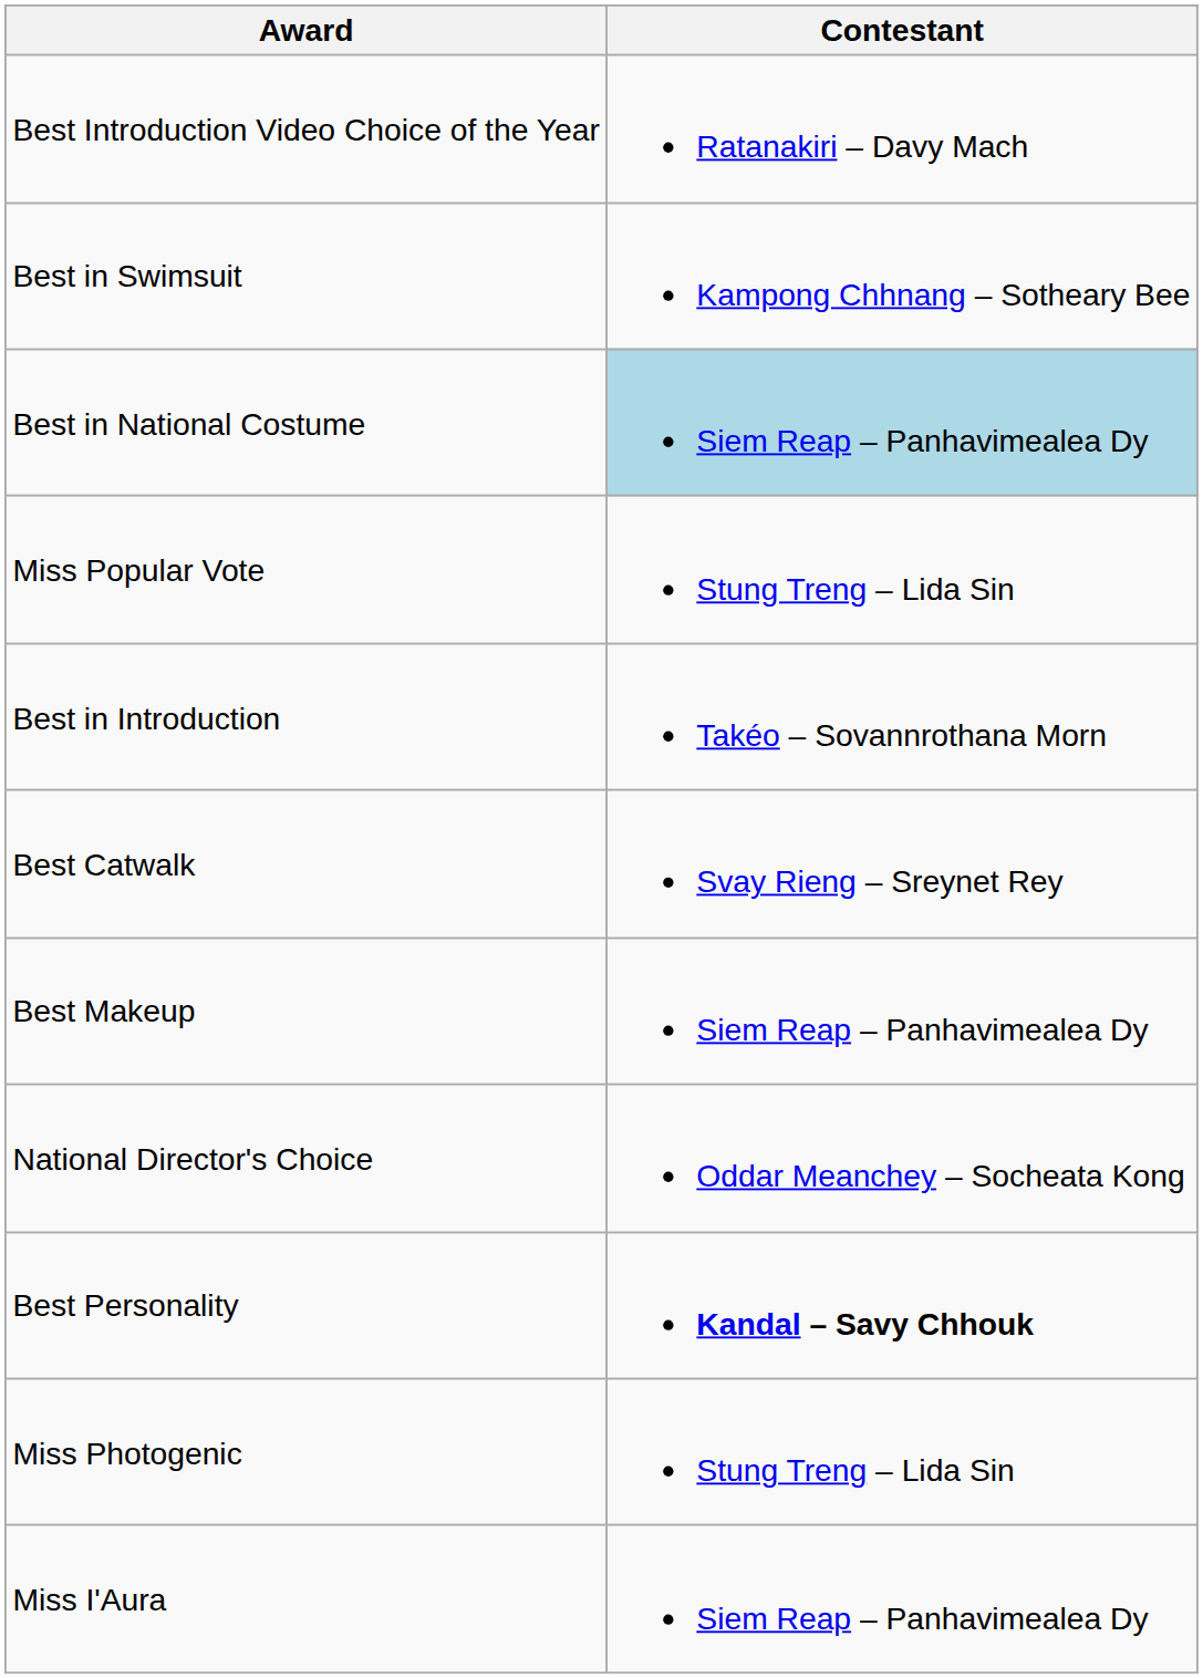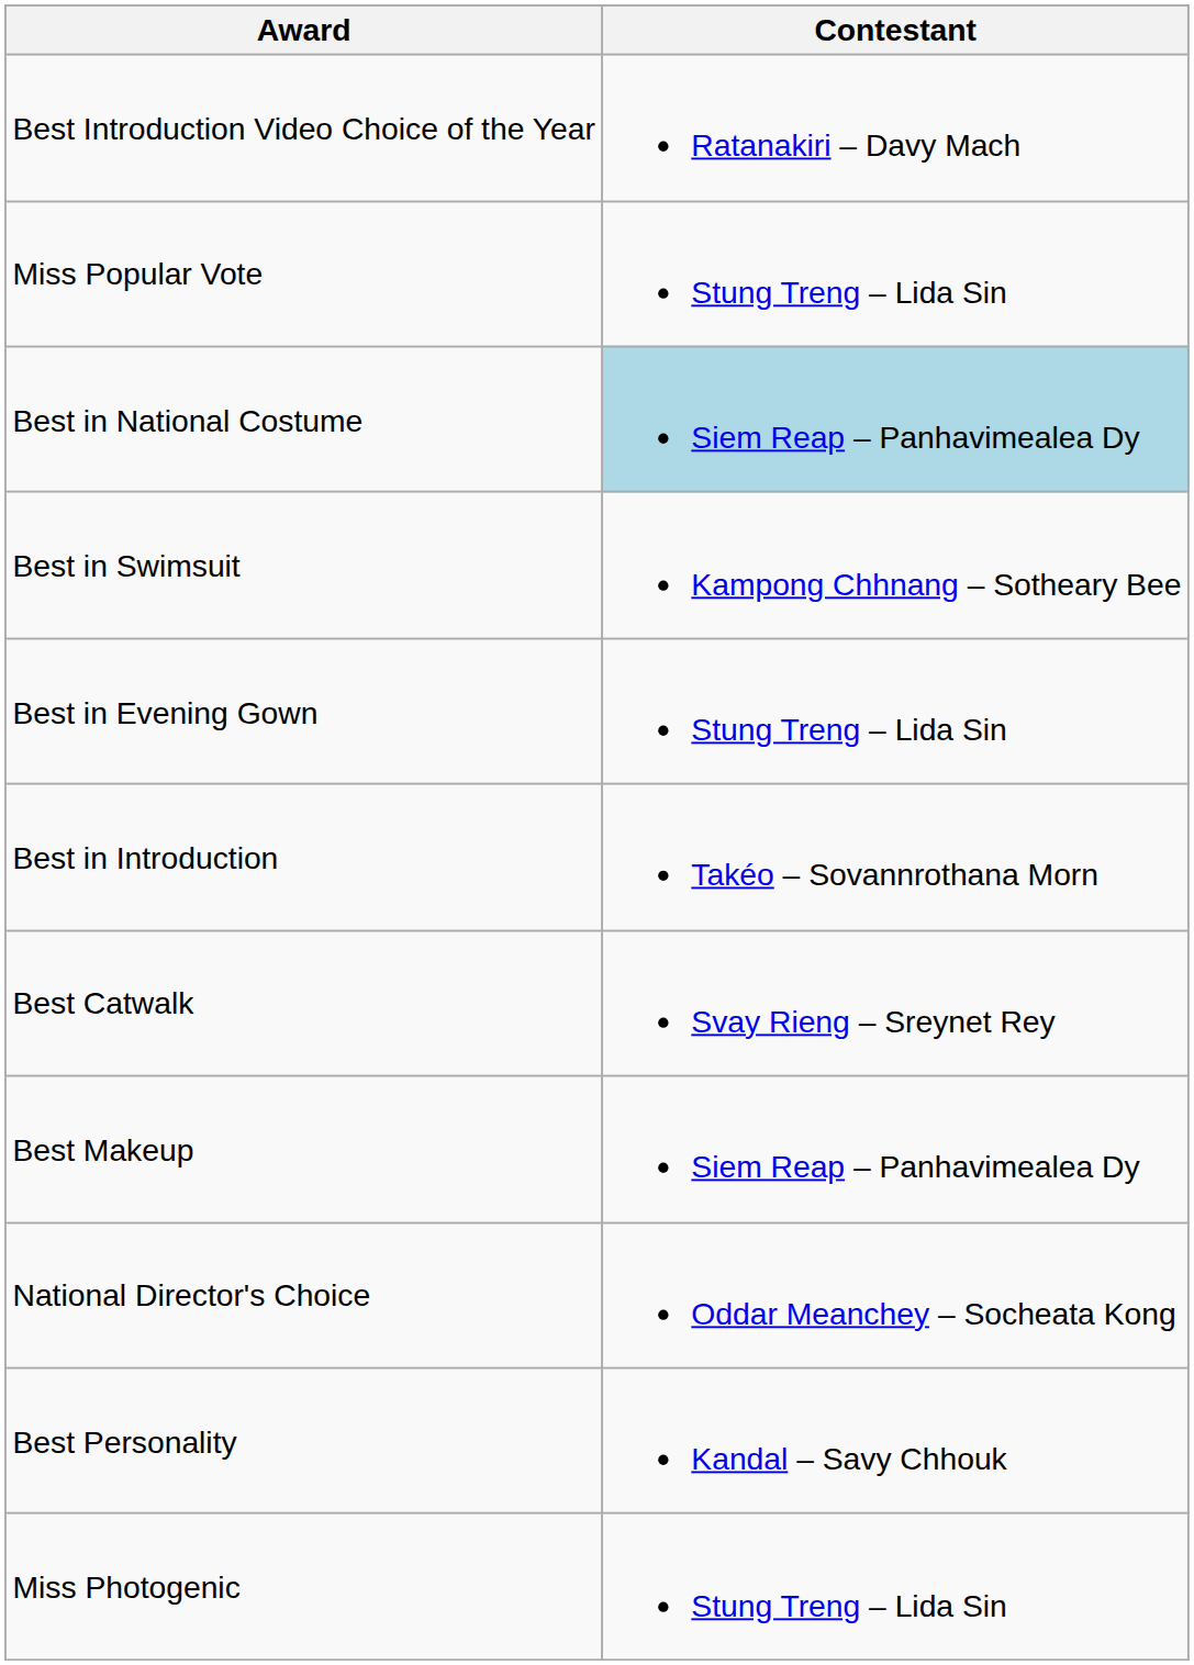rows swapped: Miss Popular Vote <-> Best in Swimsuit
+ row: Best in Evening Gown | Stung Treng – Lida Sin
Best Personality | Contestant: bold -> normal
- row: Miss I'Aura | Siem Reap – Panhavimealea Dy
